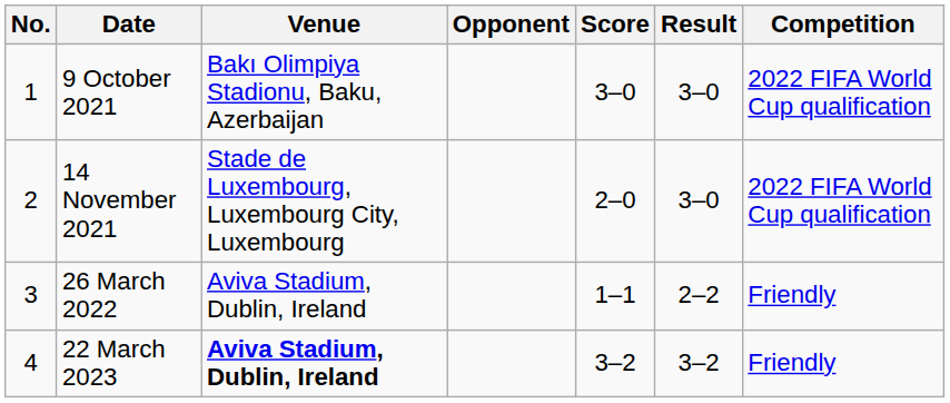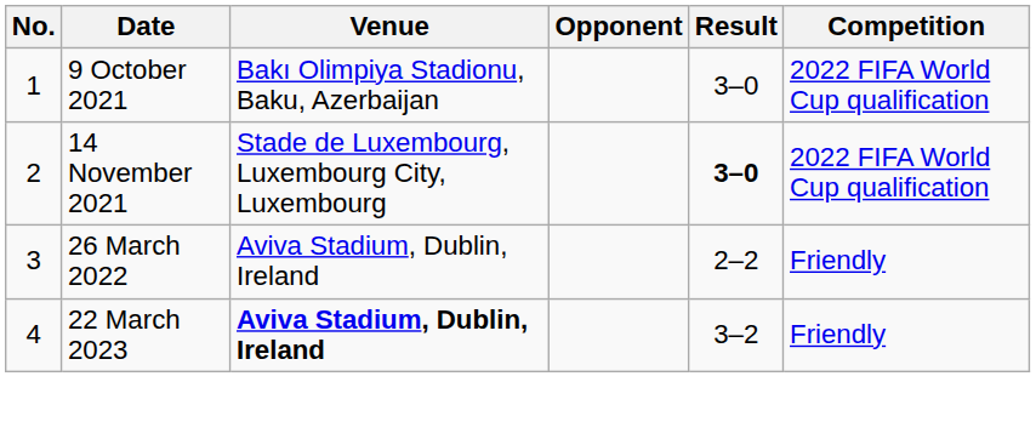- column: Score | 3–0 | 2–0 | 1–1 | 3–2
14 November 2021 | Result: normal -> bold
